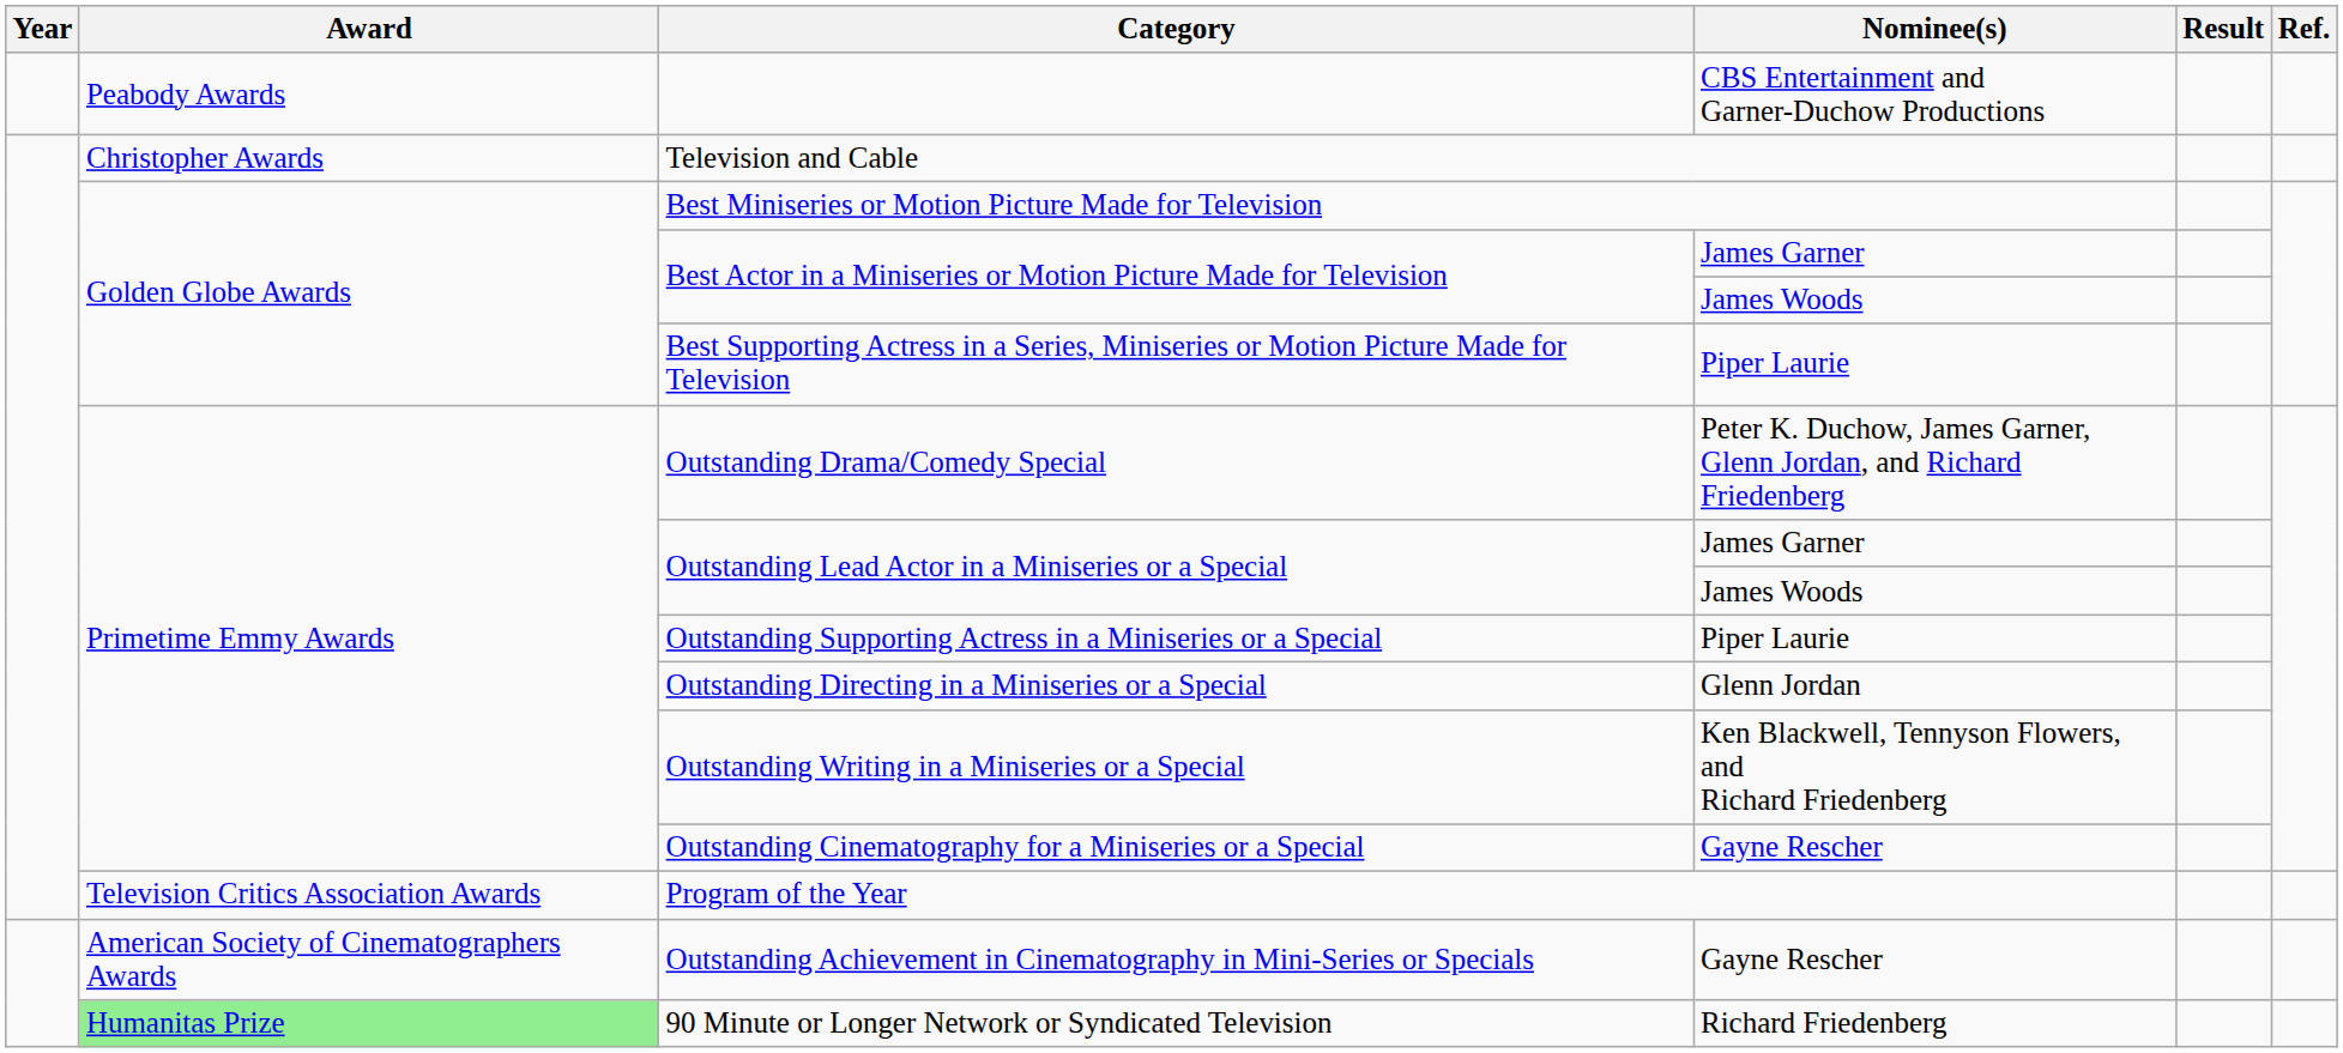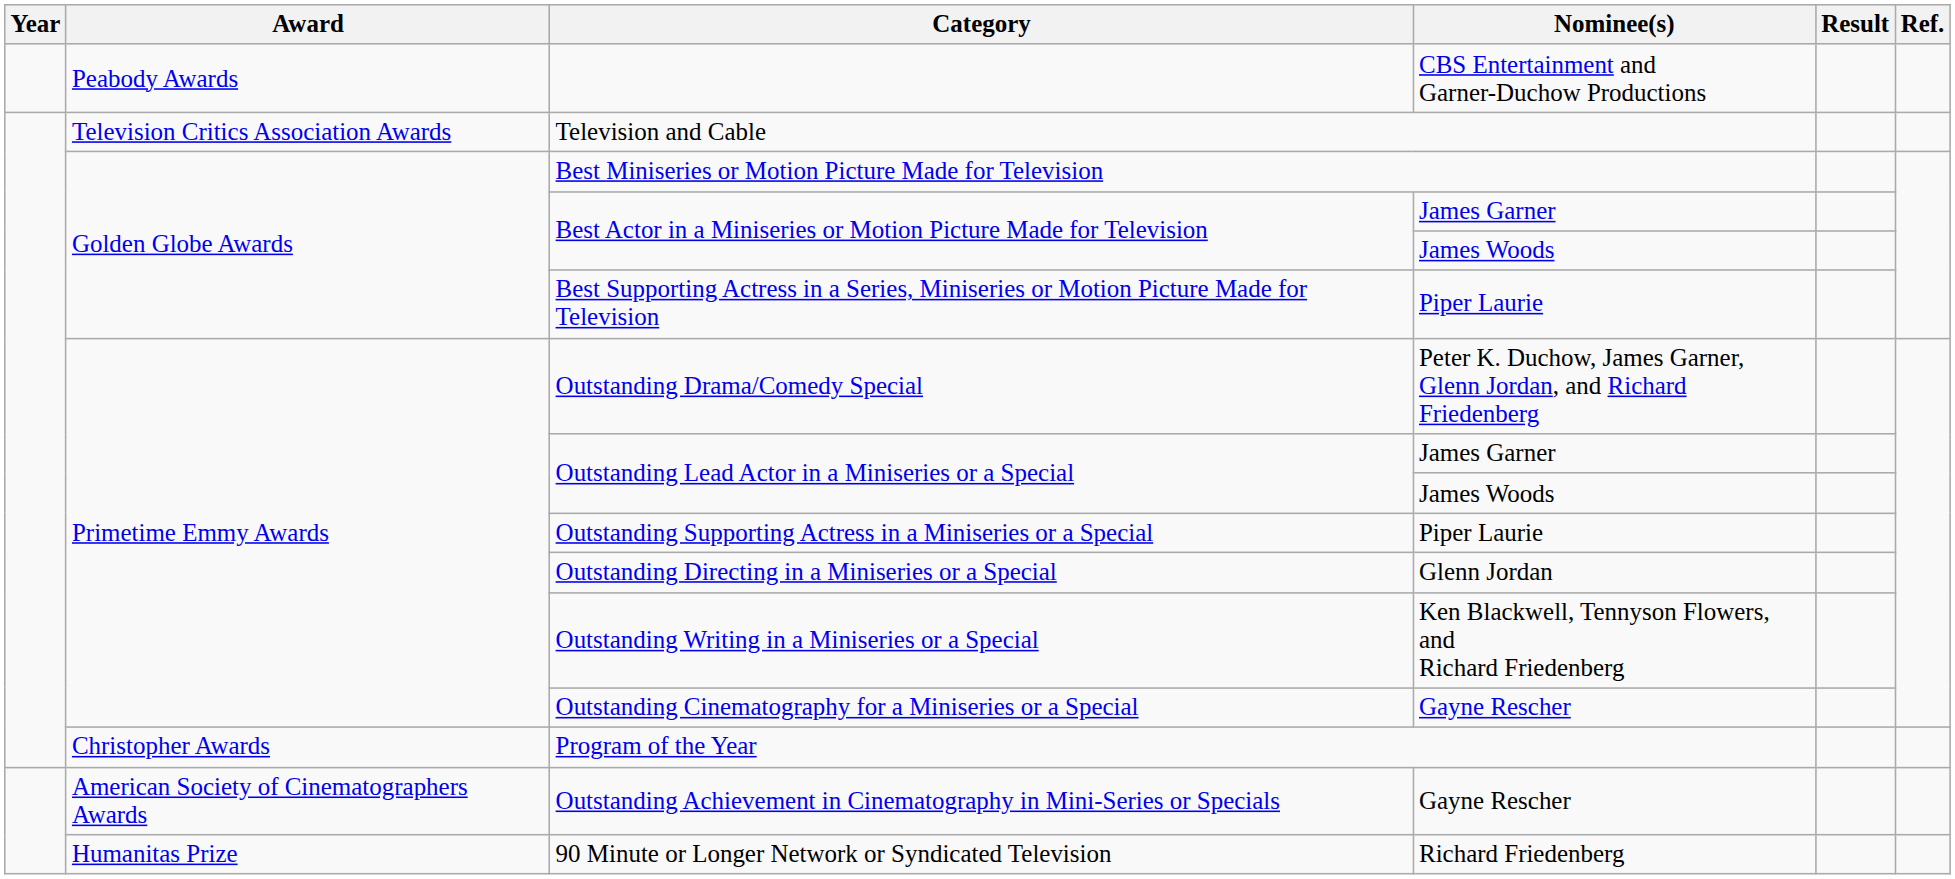Television and Cable | Award: Christopher Awards -> Television Critics Association Awards
Program of the Year | Award: Television Critics Association Awards -> Christopher Awards
90 Minute or Longer Network or Syndicated Television | Award: lightgreen background -> no background
